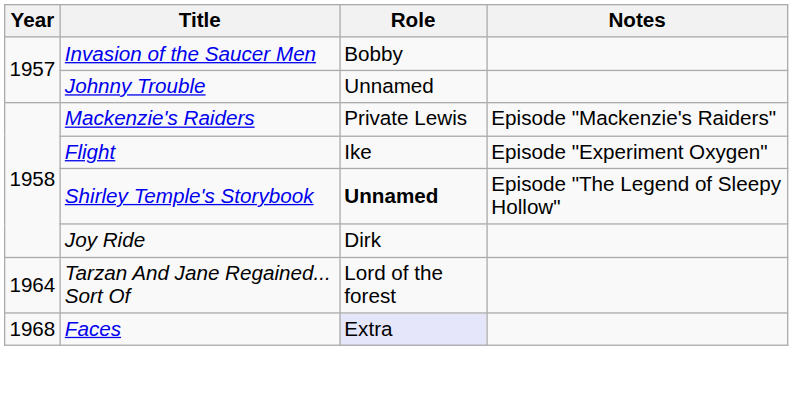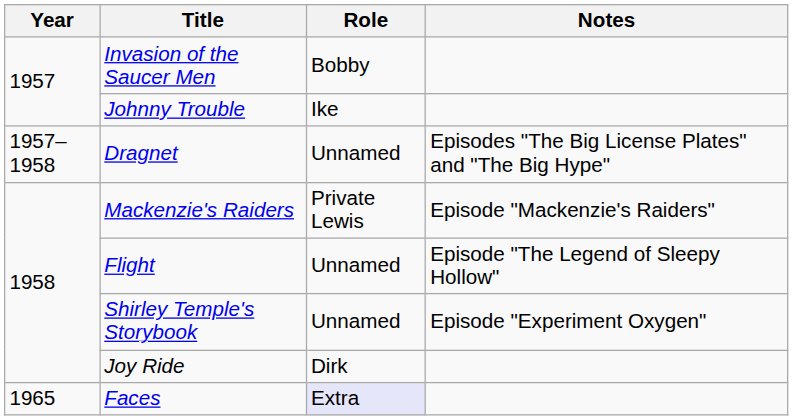Johnny Trouble | Role: Unnamed -> Ike
+ row: 1957–1958 | Dragnet | Unnamed | Episodes "The Big License Plates" and "The Big Hype"
Flight | Role: Ike -> Unnamed
Flight | Notes: Episode "Experiment Oxygen" -> Episode "The Legend of Sleepy Hollow"
Shirley Temple's Storybook | Role: bold -> normal
Shirley Temple's Storybook | Notes: Episode "The Legend of Sleepy Hollow" -> Episode "Experiment Oxygen"
- row: 1964 | Tarzan And Jane Regained... Sort Of | Lord of the forest
Faces | Year: 1968 -> 1965
